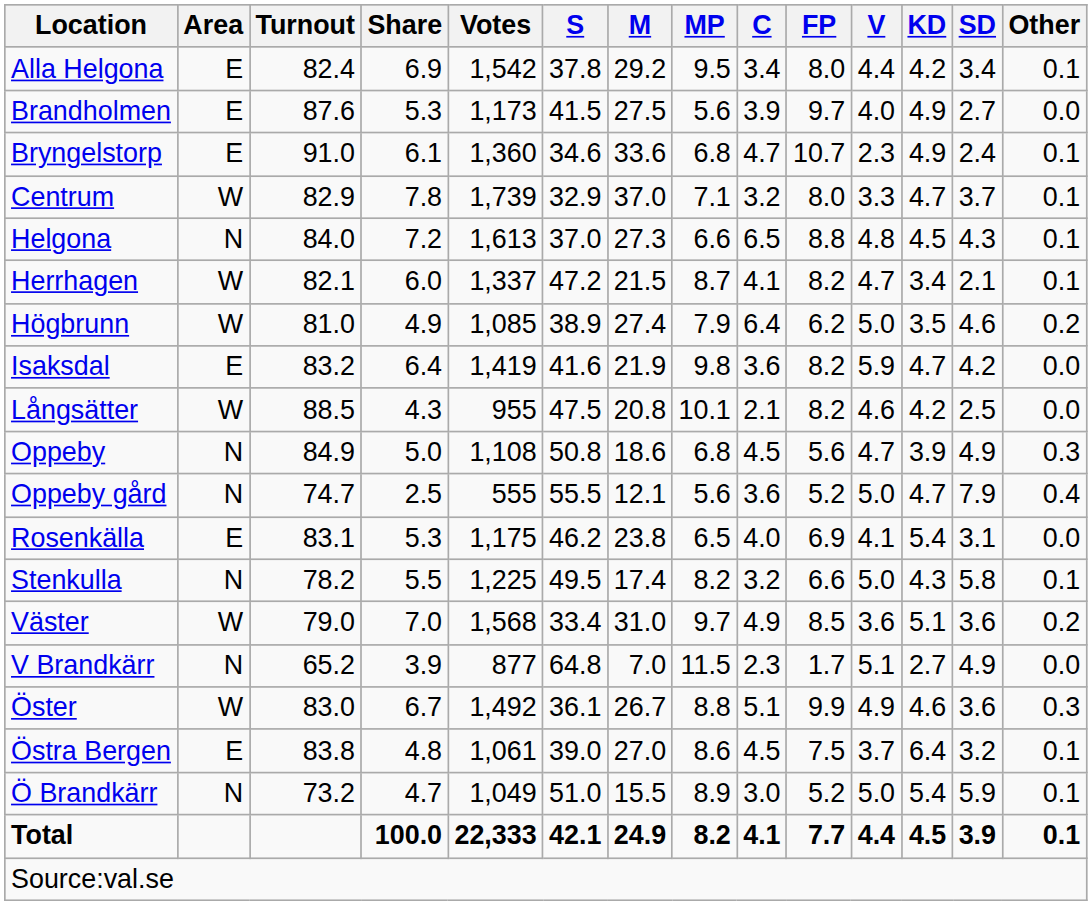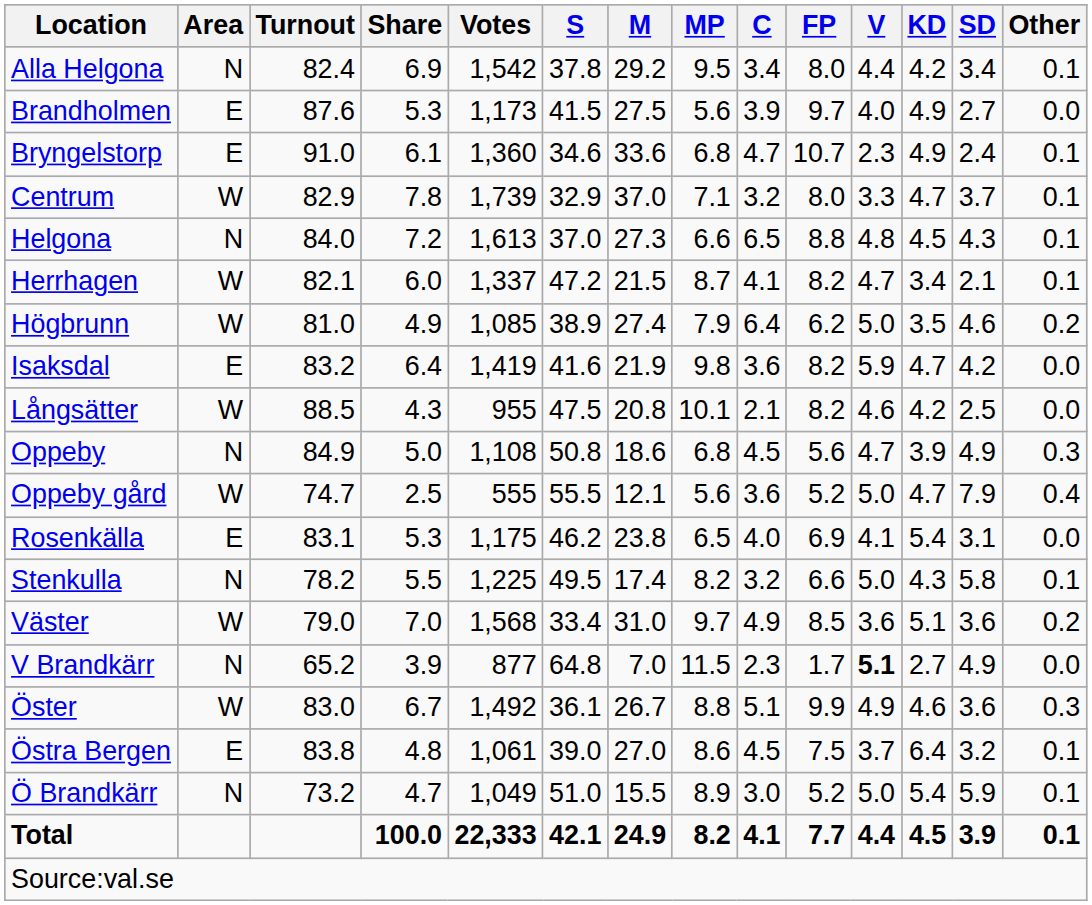Alla Helgona | Area: E -> N
Oppeby gård | Area: N -> W
V Brandkärr | V: normal -> bold
